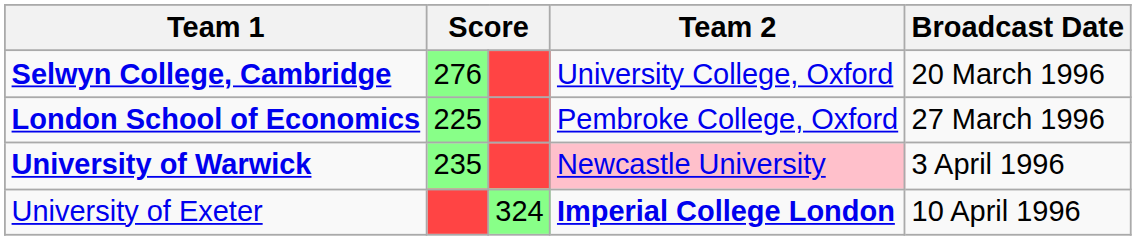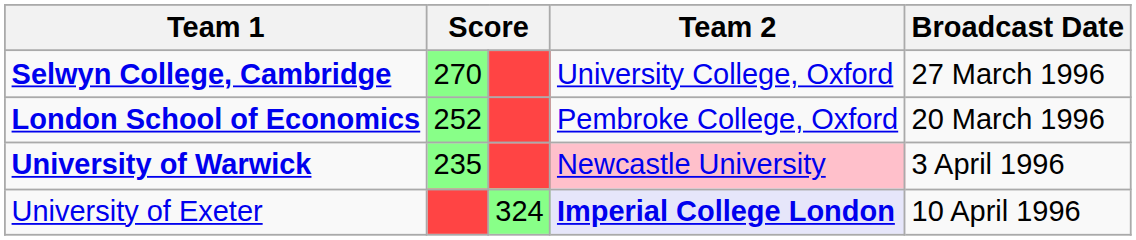Selwyn College, Cambridge | column 2: 276 -> 270
Selwyn College, Cambridge | Broadcast Date: 20 March 1996 -> 27 March 1996
London School of Economics | column 2: 225 -> 252
London School of Economics | Broadcast Date: 27 March 1996 -> 20 March 1996
University of Exeter | Team 2: no background -> lavender background
